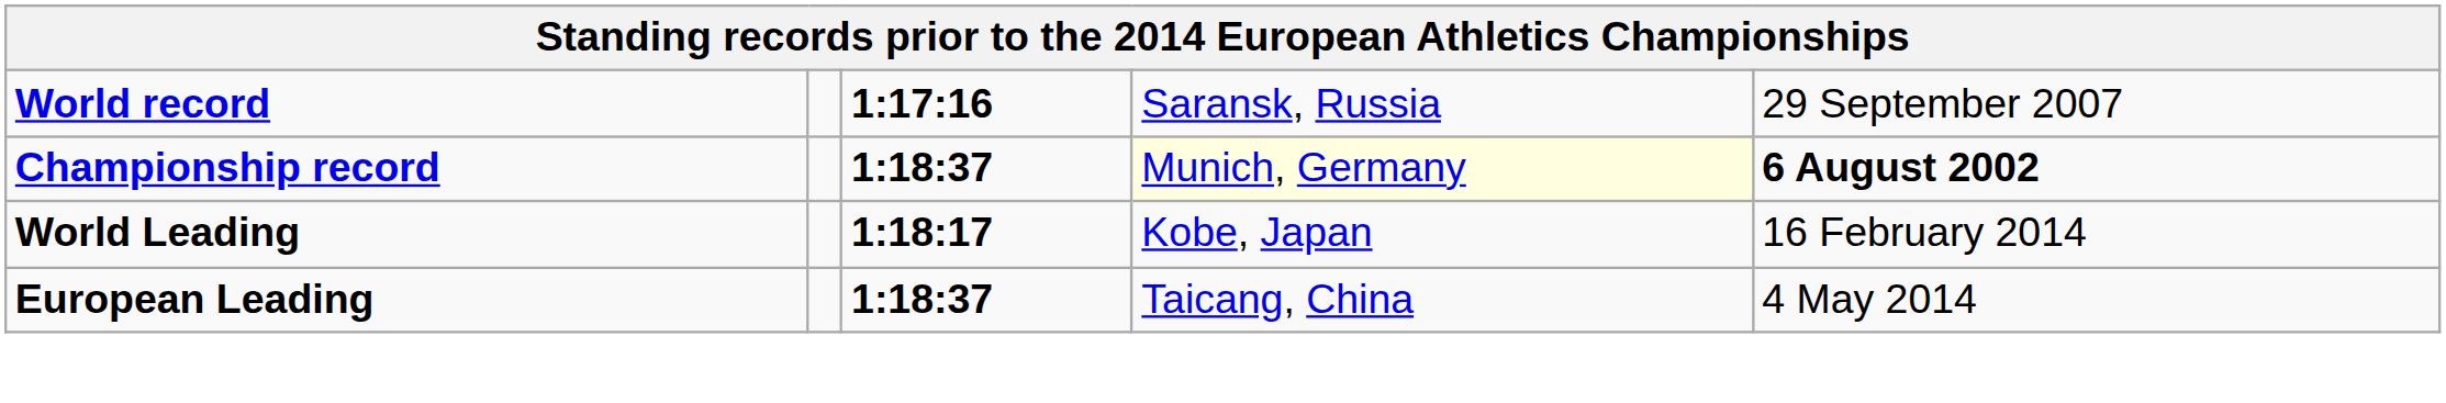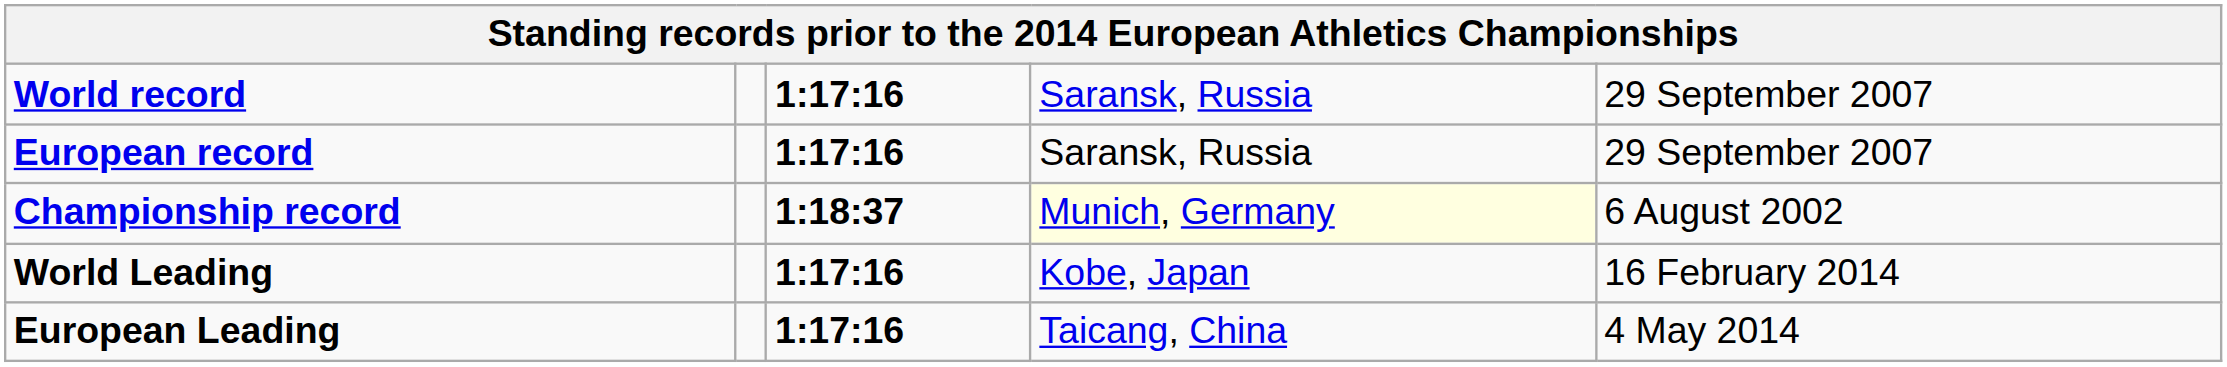+ row: European record | 1:17:16 | Saransk, Russia | 29 September 2007
Championship record | column 5: bold -> normal
World Leading | column 3: 1:18:17 -> 1:17:16
European Leading | column 3: 1:18:37 -> 1:17:16
